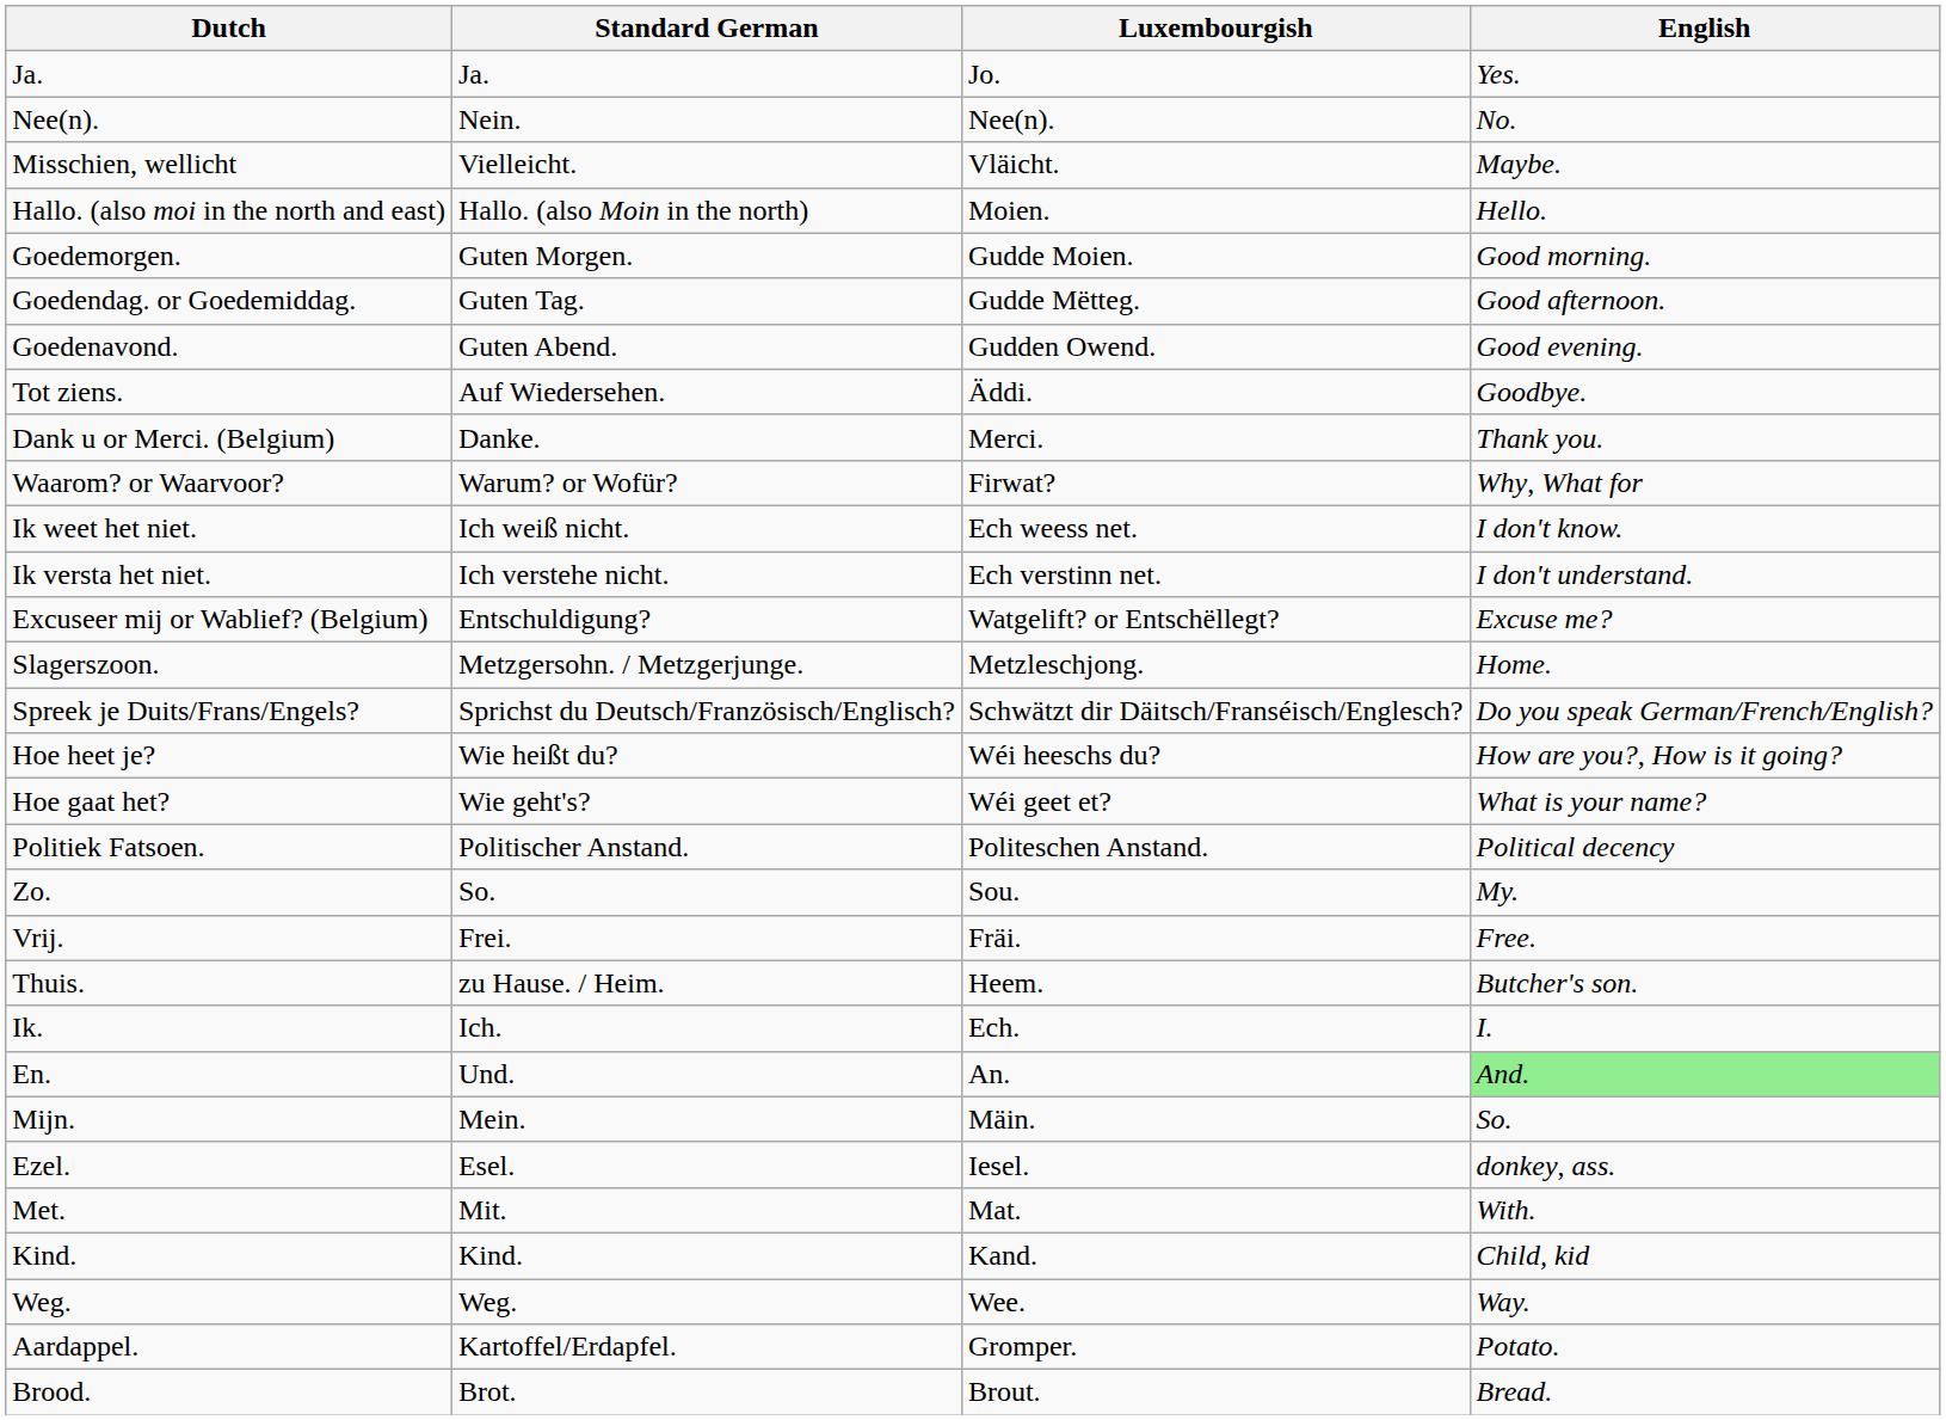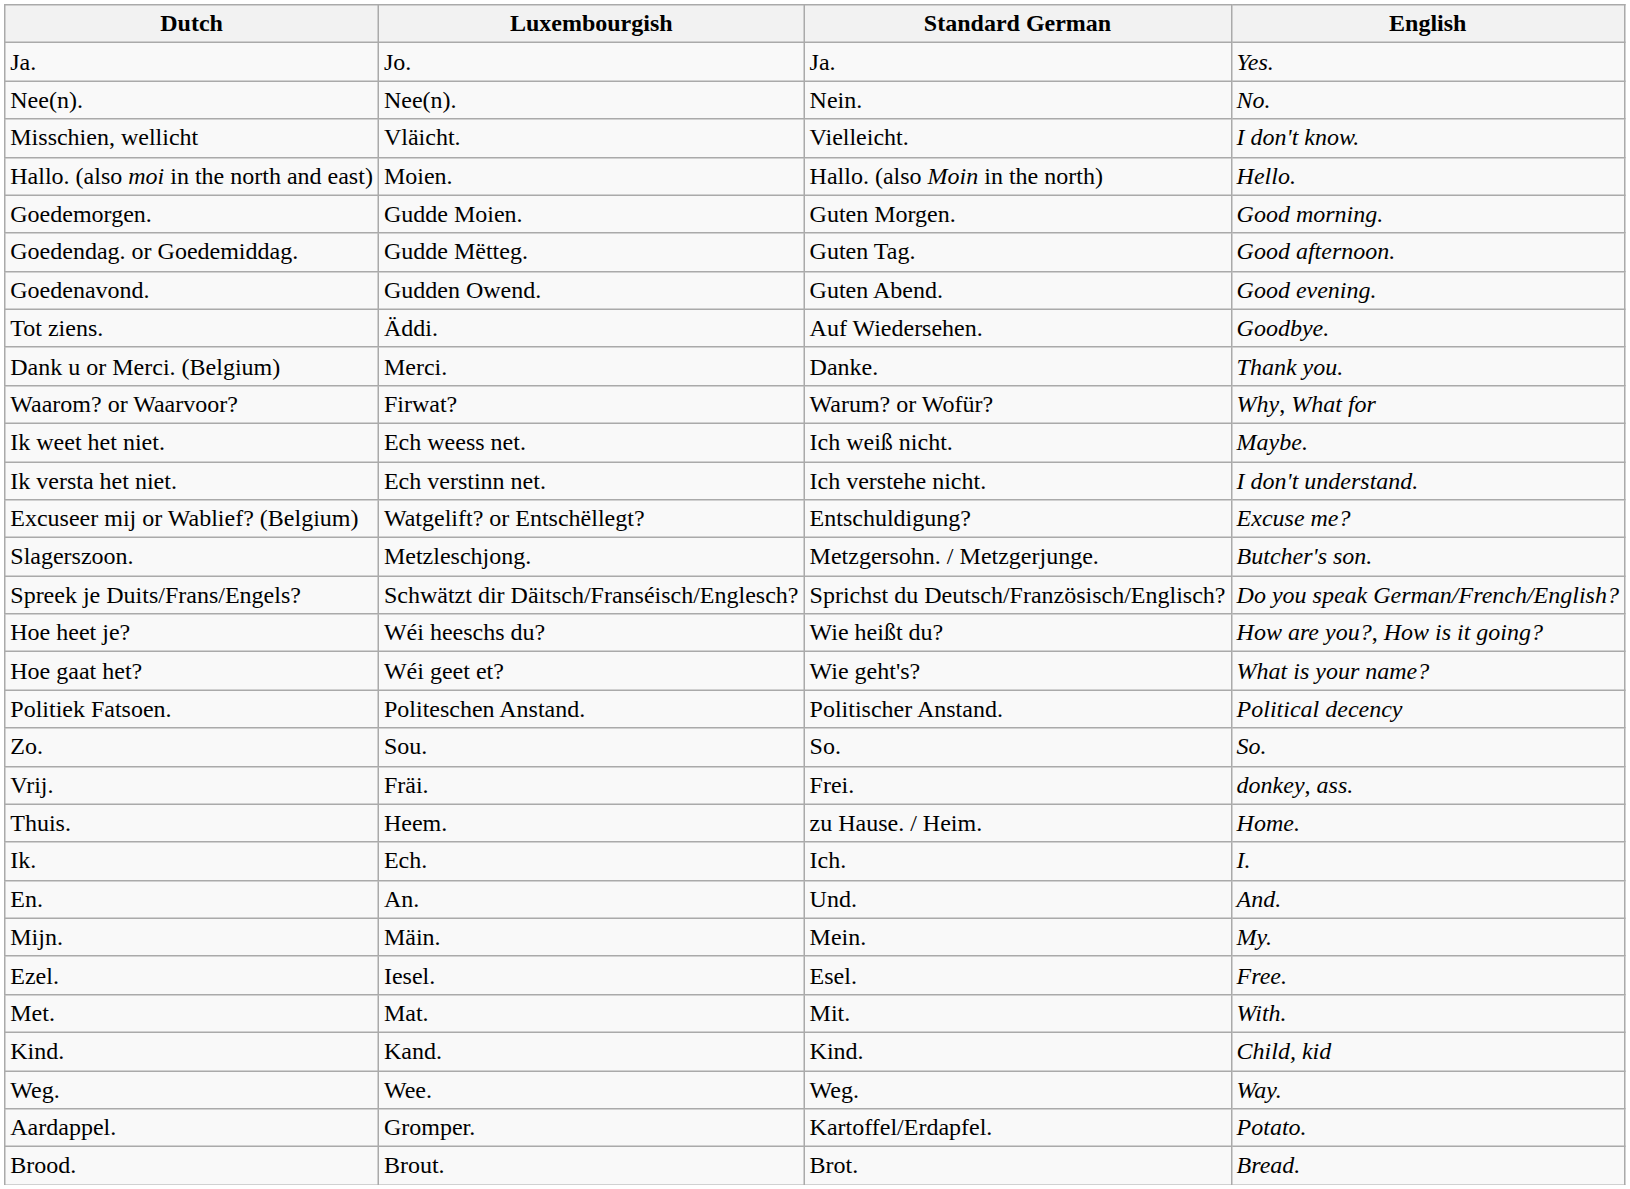columns swapped: Luxembourgish <-> Standard German
Misschien, wellicht | English: Maybe. -> I don't know.
Ik weet het niet. | English: I don't know. -> Maybe.
Slagerszoon. | English: Home. -> Butcher's son.
Zo. | English: My. -> So.
Vrij. | English: Free. -> donkey, ass.
Thuis. | English: Butcher's son. -> Home.
En. | English: lightgreen background -> no background
Mijn. | English: So. -> My.
Ezel. | English: donkey, ass. -> Free.
